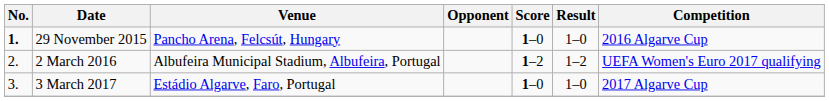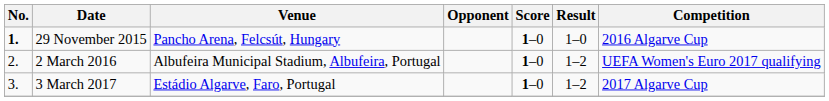2 March 2016 | Score: 1–2 -> 1–0
3 March 2017 | Result: 1–0 -> 1–2
